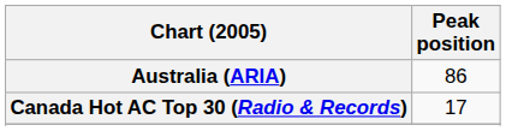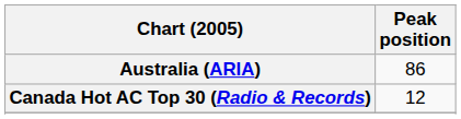Canada Hot AC Top 30 (Radio & Records) | Peak position: 17 -> 12
